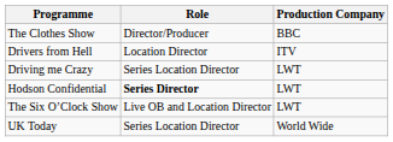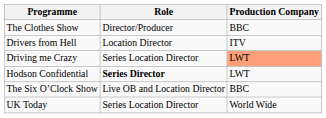Driving me Crazy | Production Company: no background -> lightsalmon background
The Six O’Clock Show | Production Company: LWT -> BBC
